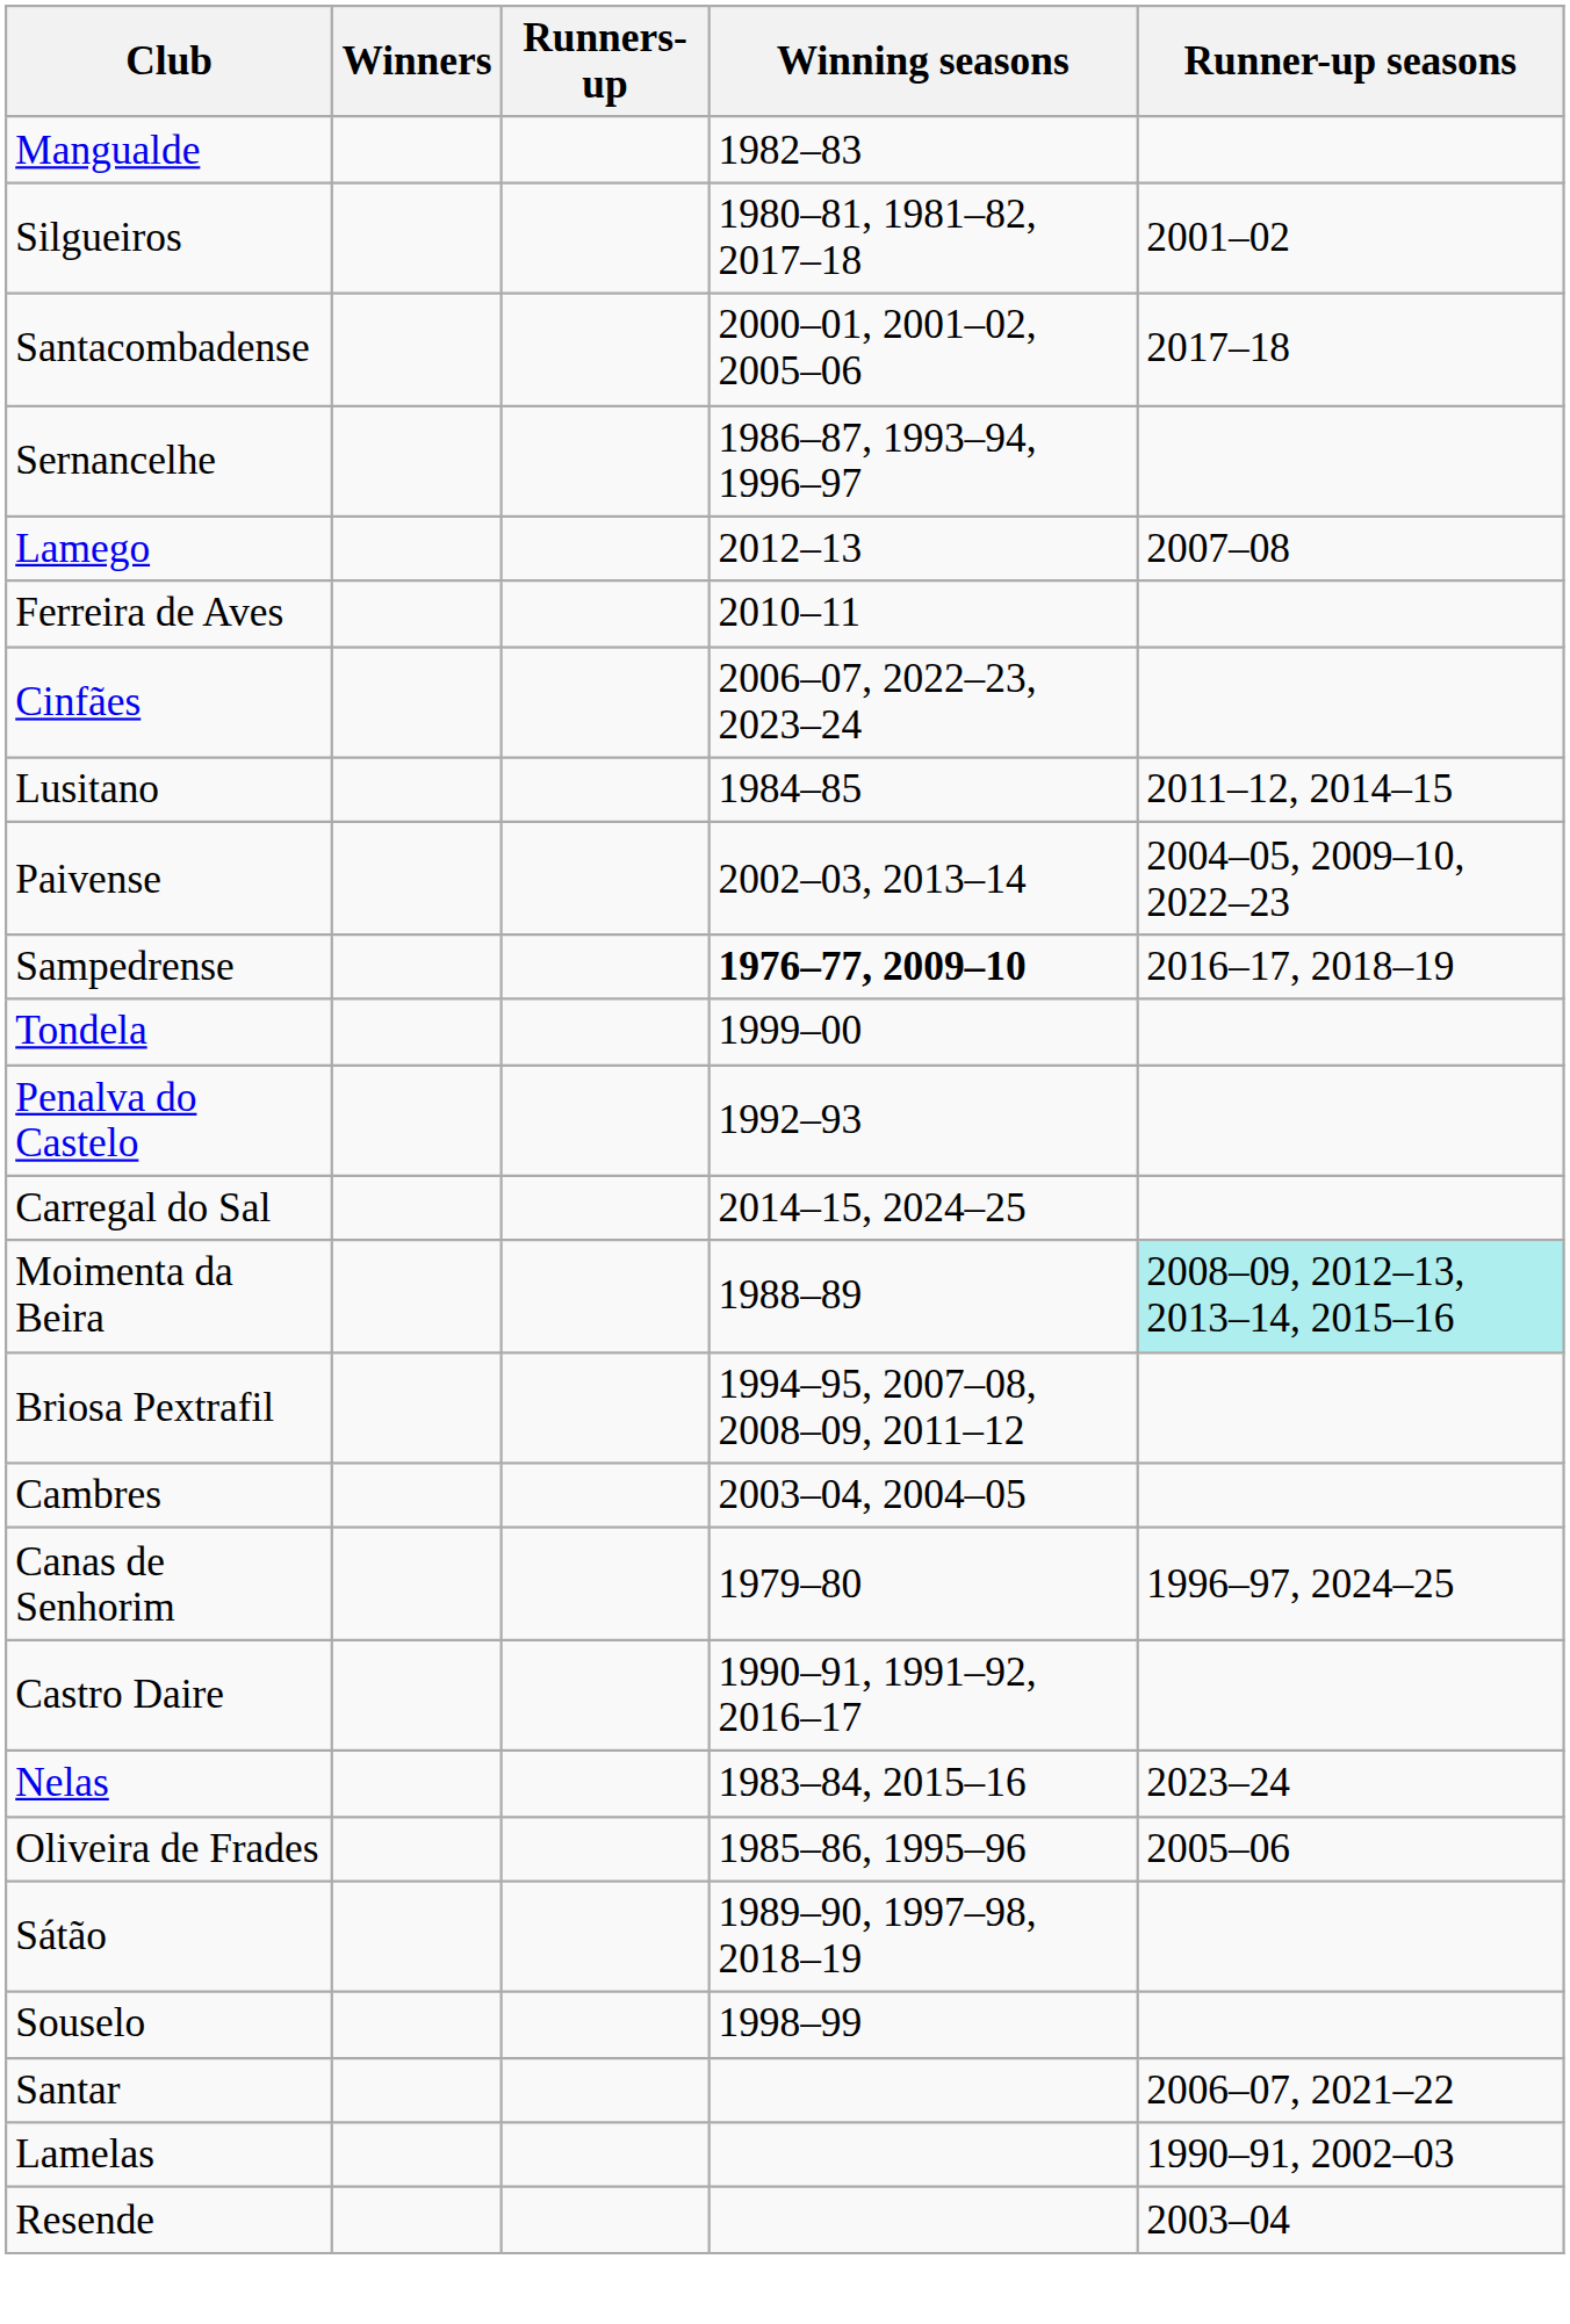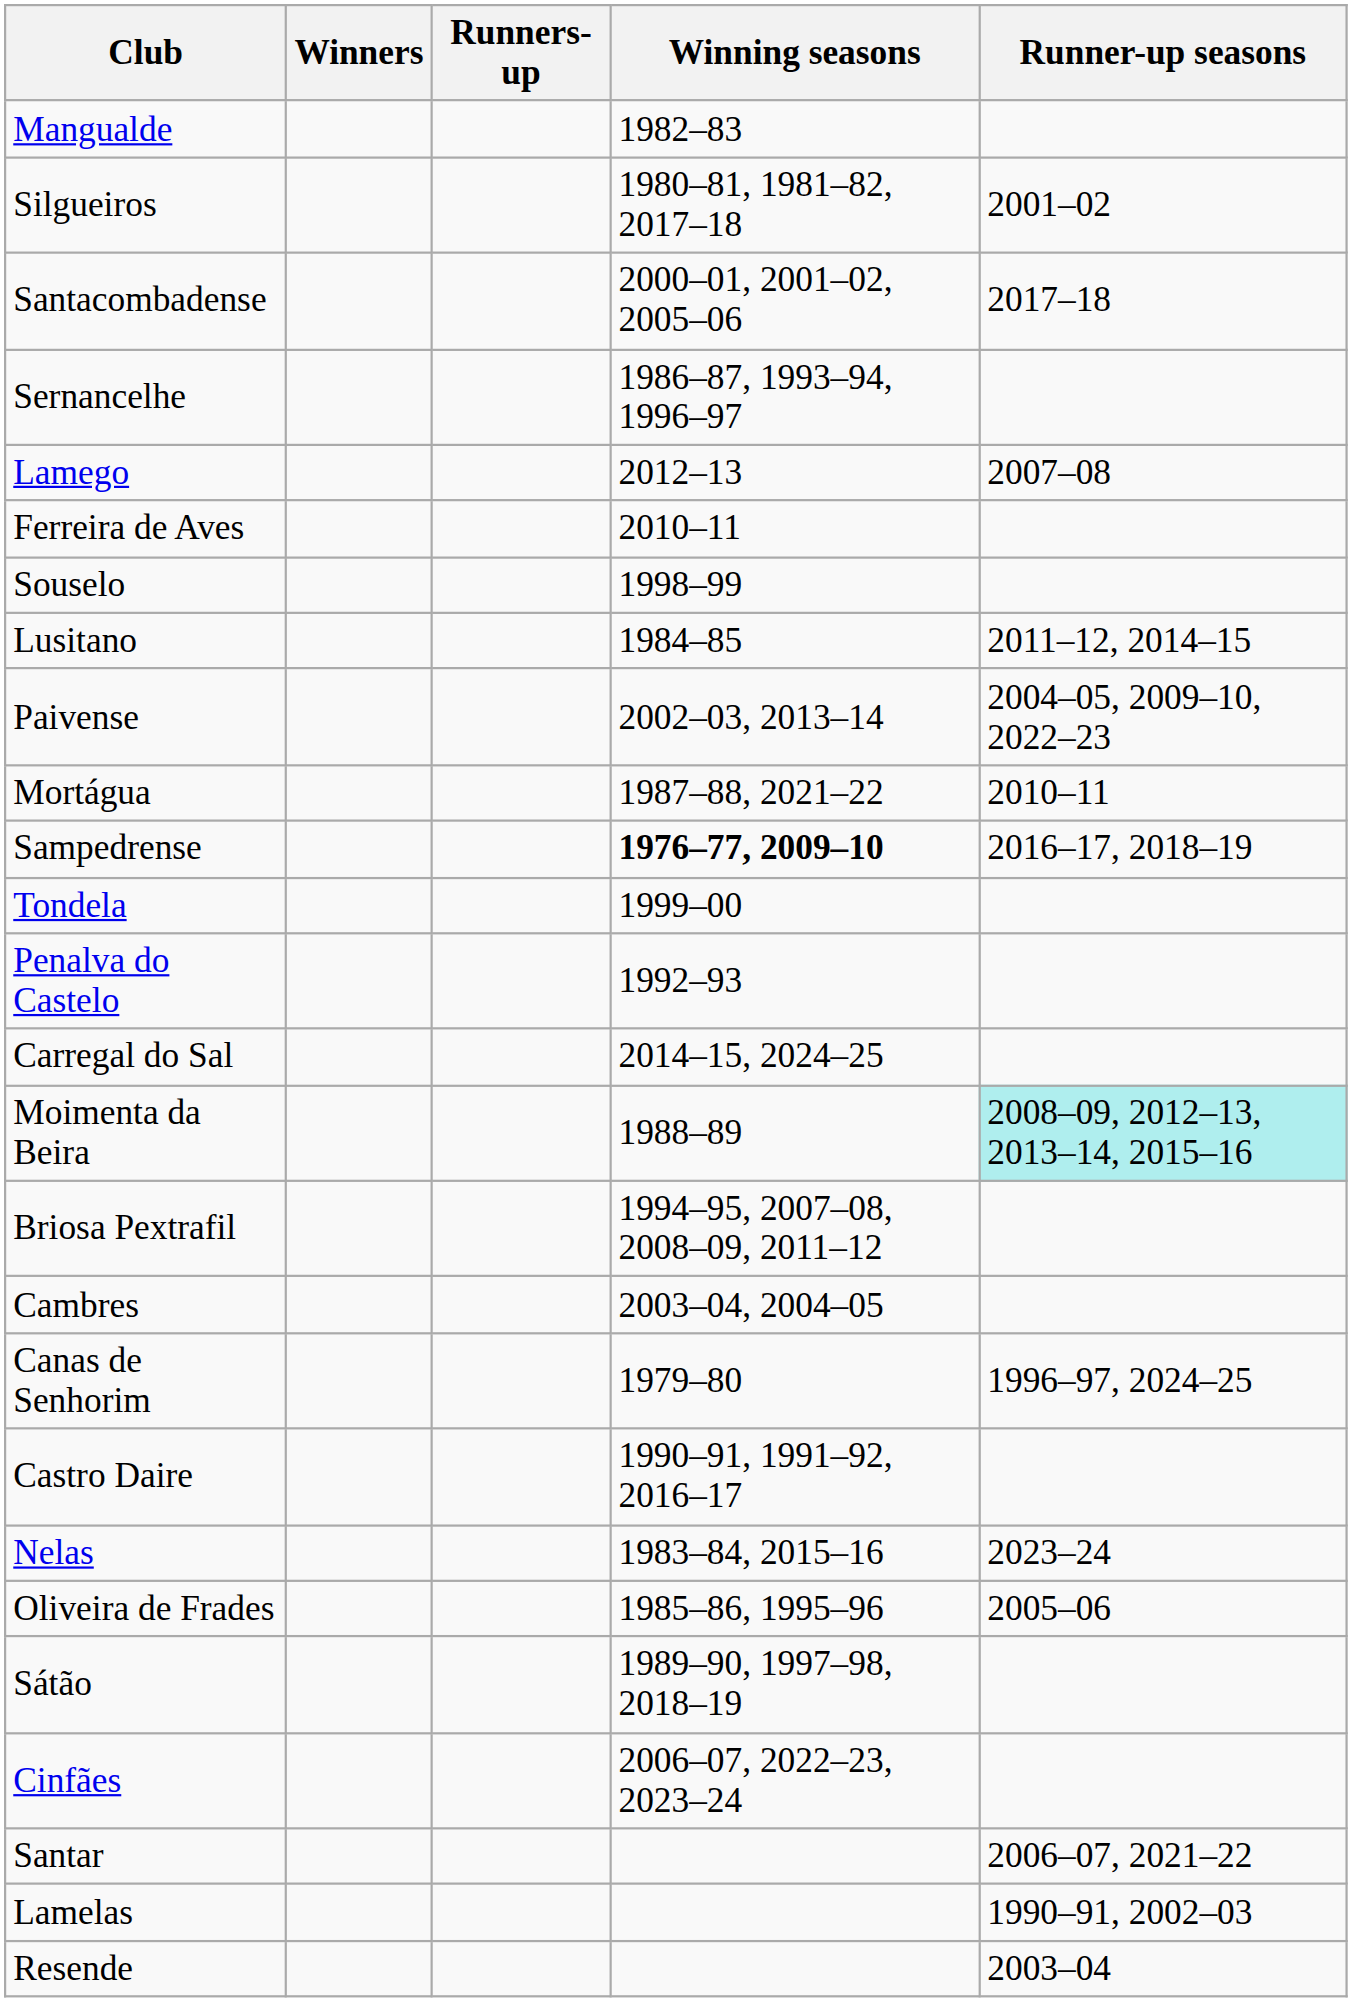rows swapped: Cinfães <-> Souselo
+ row: Mortágua | 1987–88, 2021–22 | 2010–11
